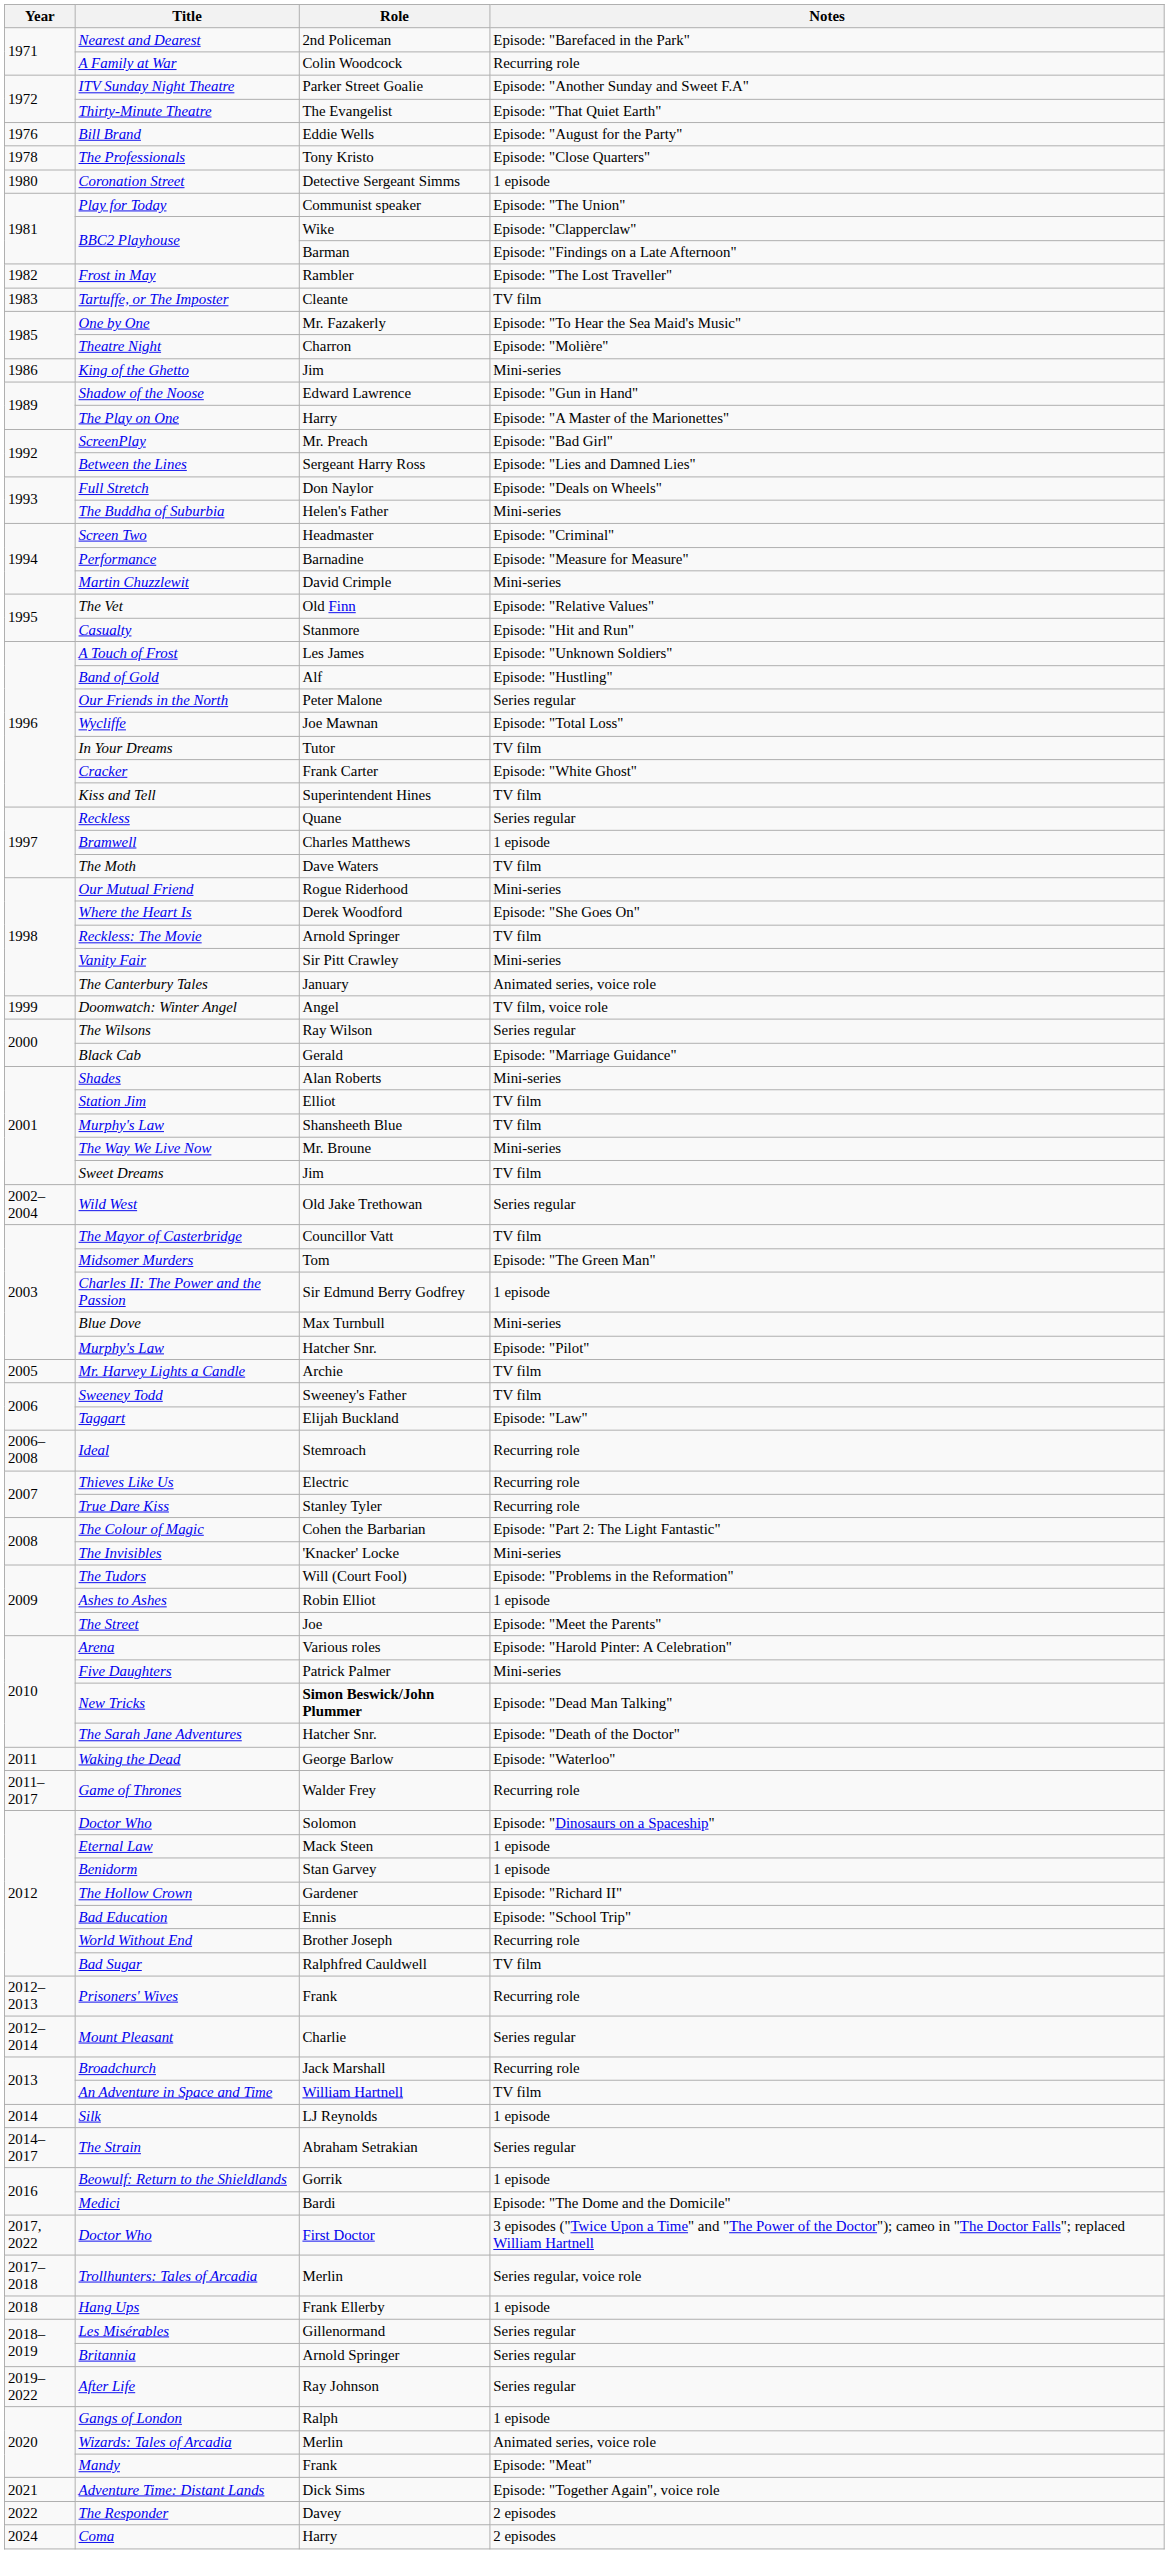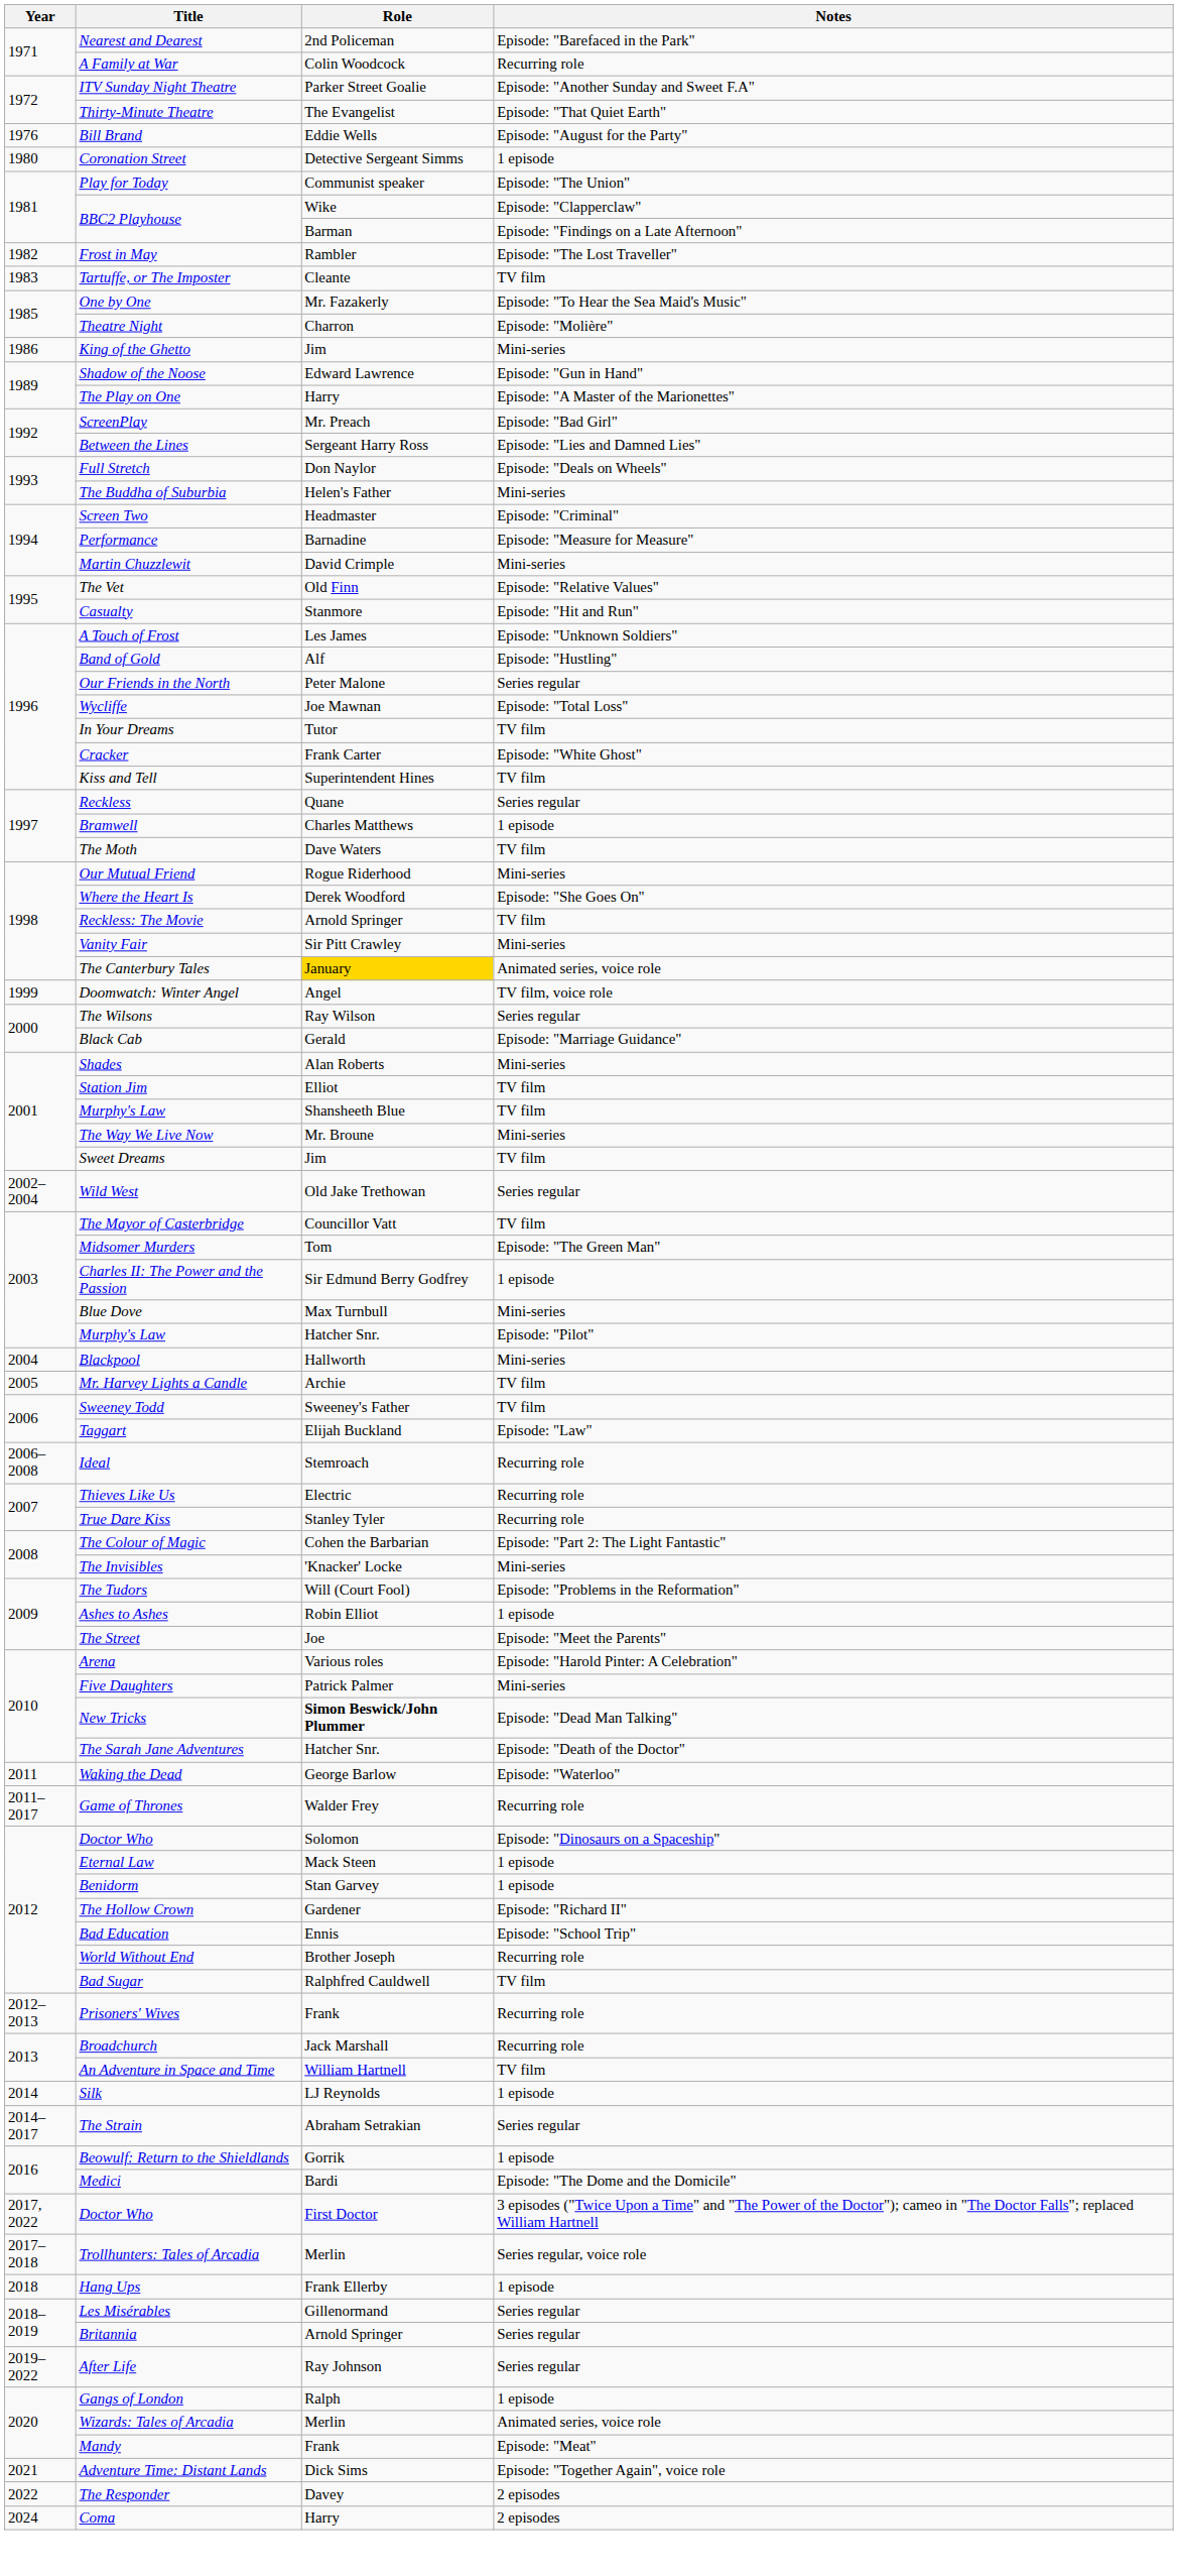- row: 1978 | The Professionals | Tony Kristo | Episode: "Close Quarters"
The Canterbury Tales | Role: no background -> gold background
+ row: 2004 | Blackpool | Hallworth | Mini-series
- row: 2012–2014 | Mount Pleasant | Charlie | Series regular
